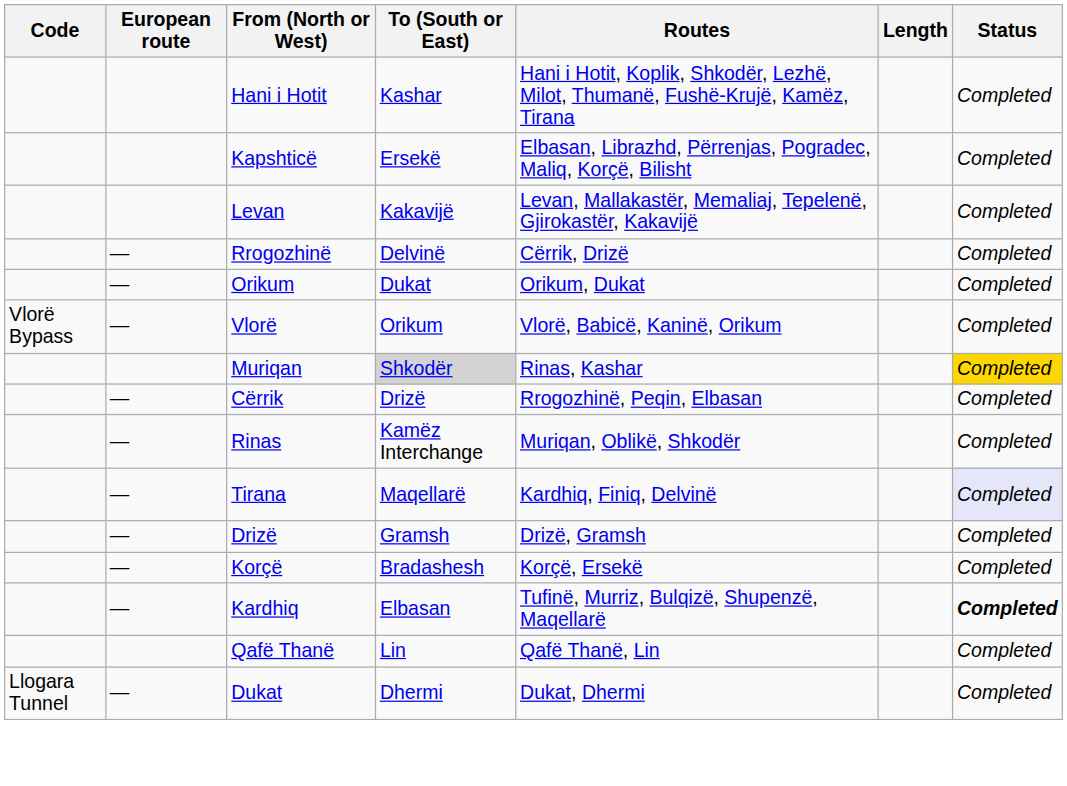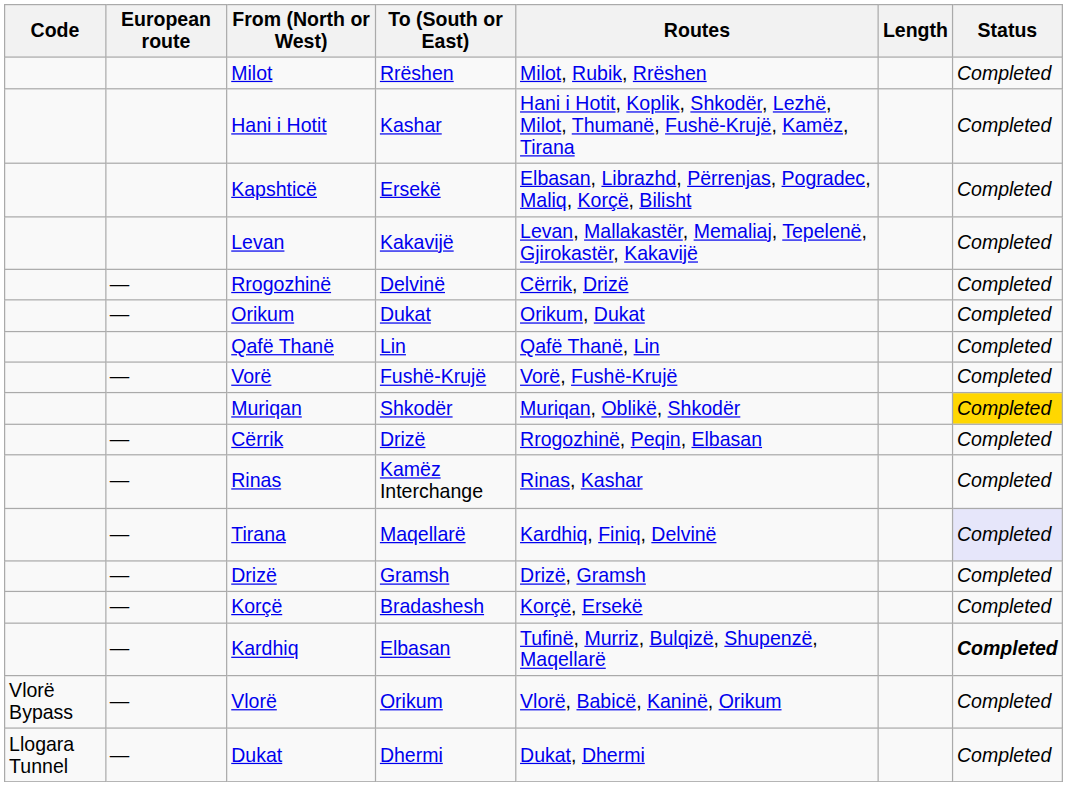+ row: Milot | Rrëshen | Milot, Rubik, Rrëshen | Completed
rows swapped: Qafë Thanë <-> Vlorë
+ row: — | Vorë | Fushë-Krujë | Vorë, Fushë-Krujë | Completed
Muriqan | To (South or East): lightgrey background -> no background
Muriqan | Routes: Rinas, Kashar -> Muriqan, Oblikë, Shkodër
Rinas | Routes: Muriqan, Oblikë, Shkodër -> Rinas, Kashar
